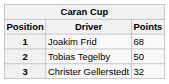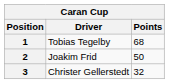1 | Driver: Joakim Frid -> Tobias Tegelby
2 | Driver: Tobias Tegelby -> Joakim Frid
